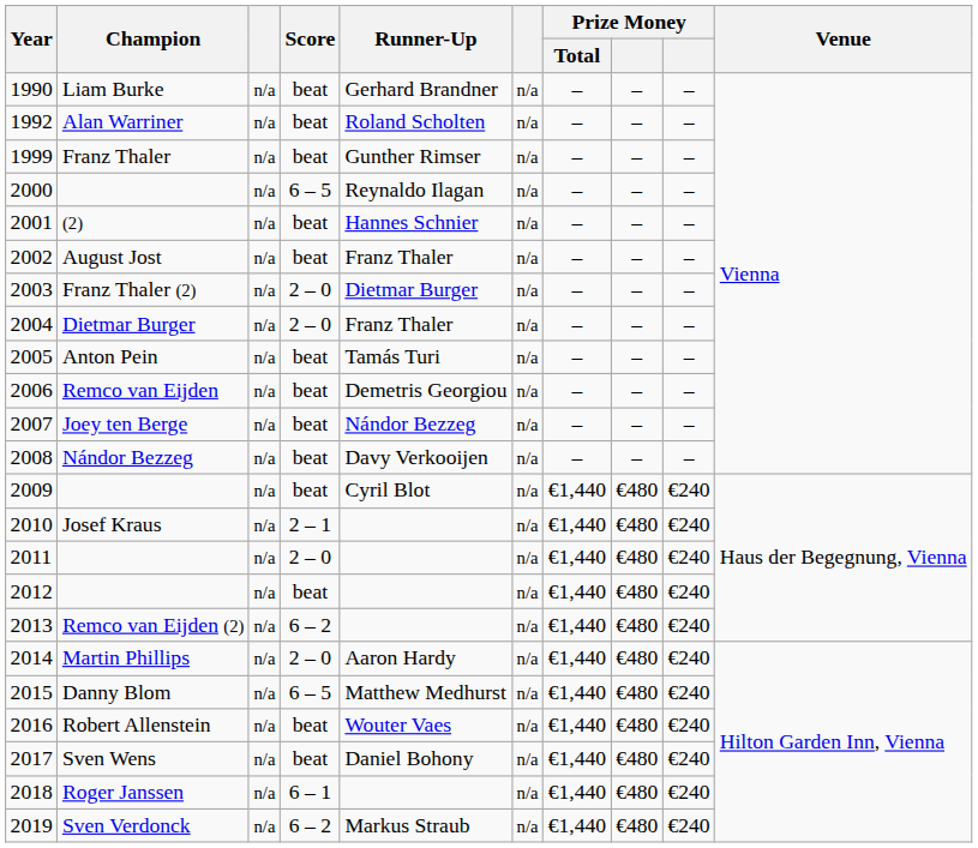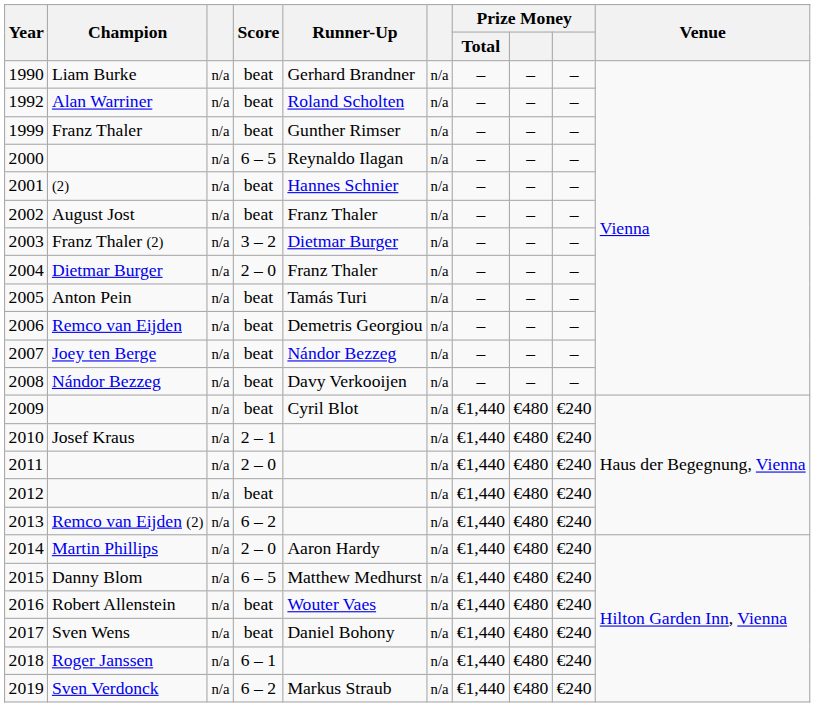2003 | Score: 2 – 0 -> 3 – 2
